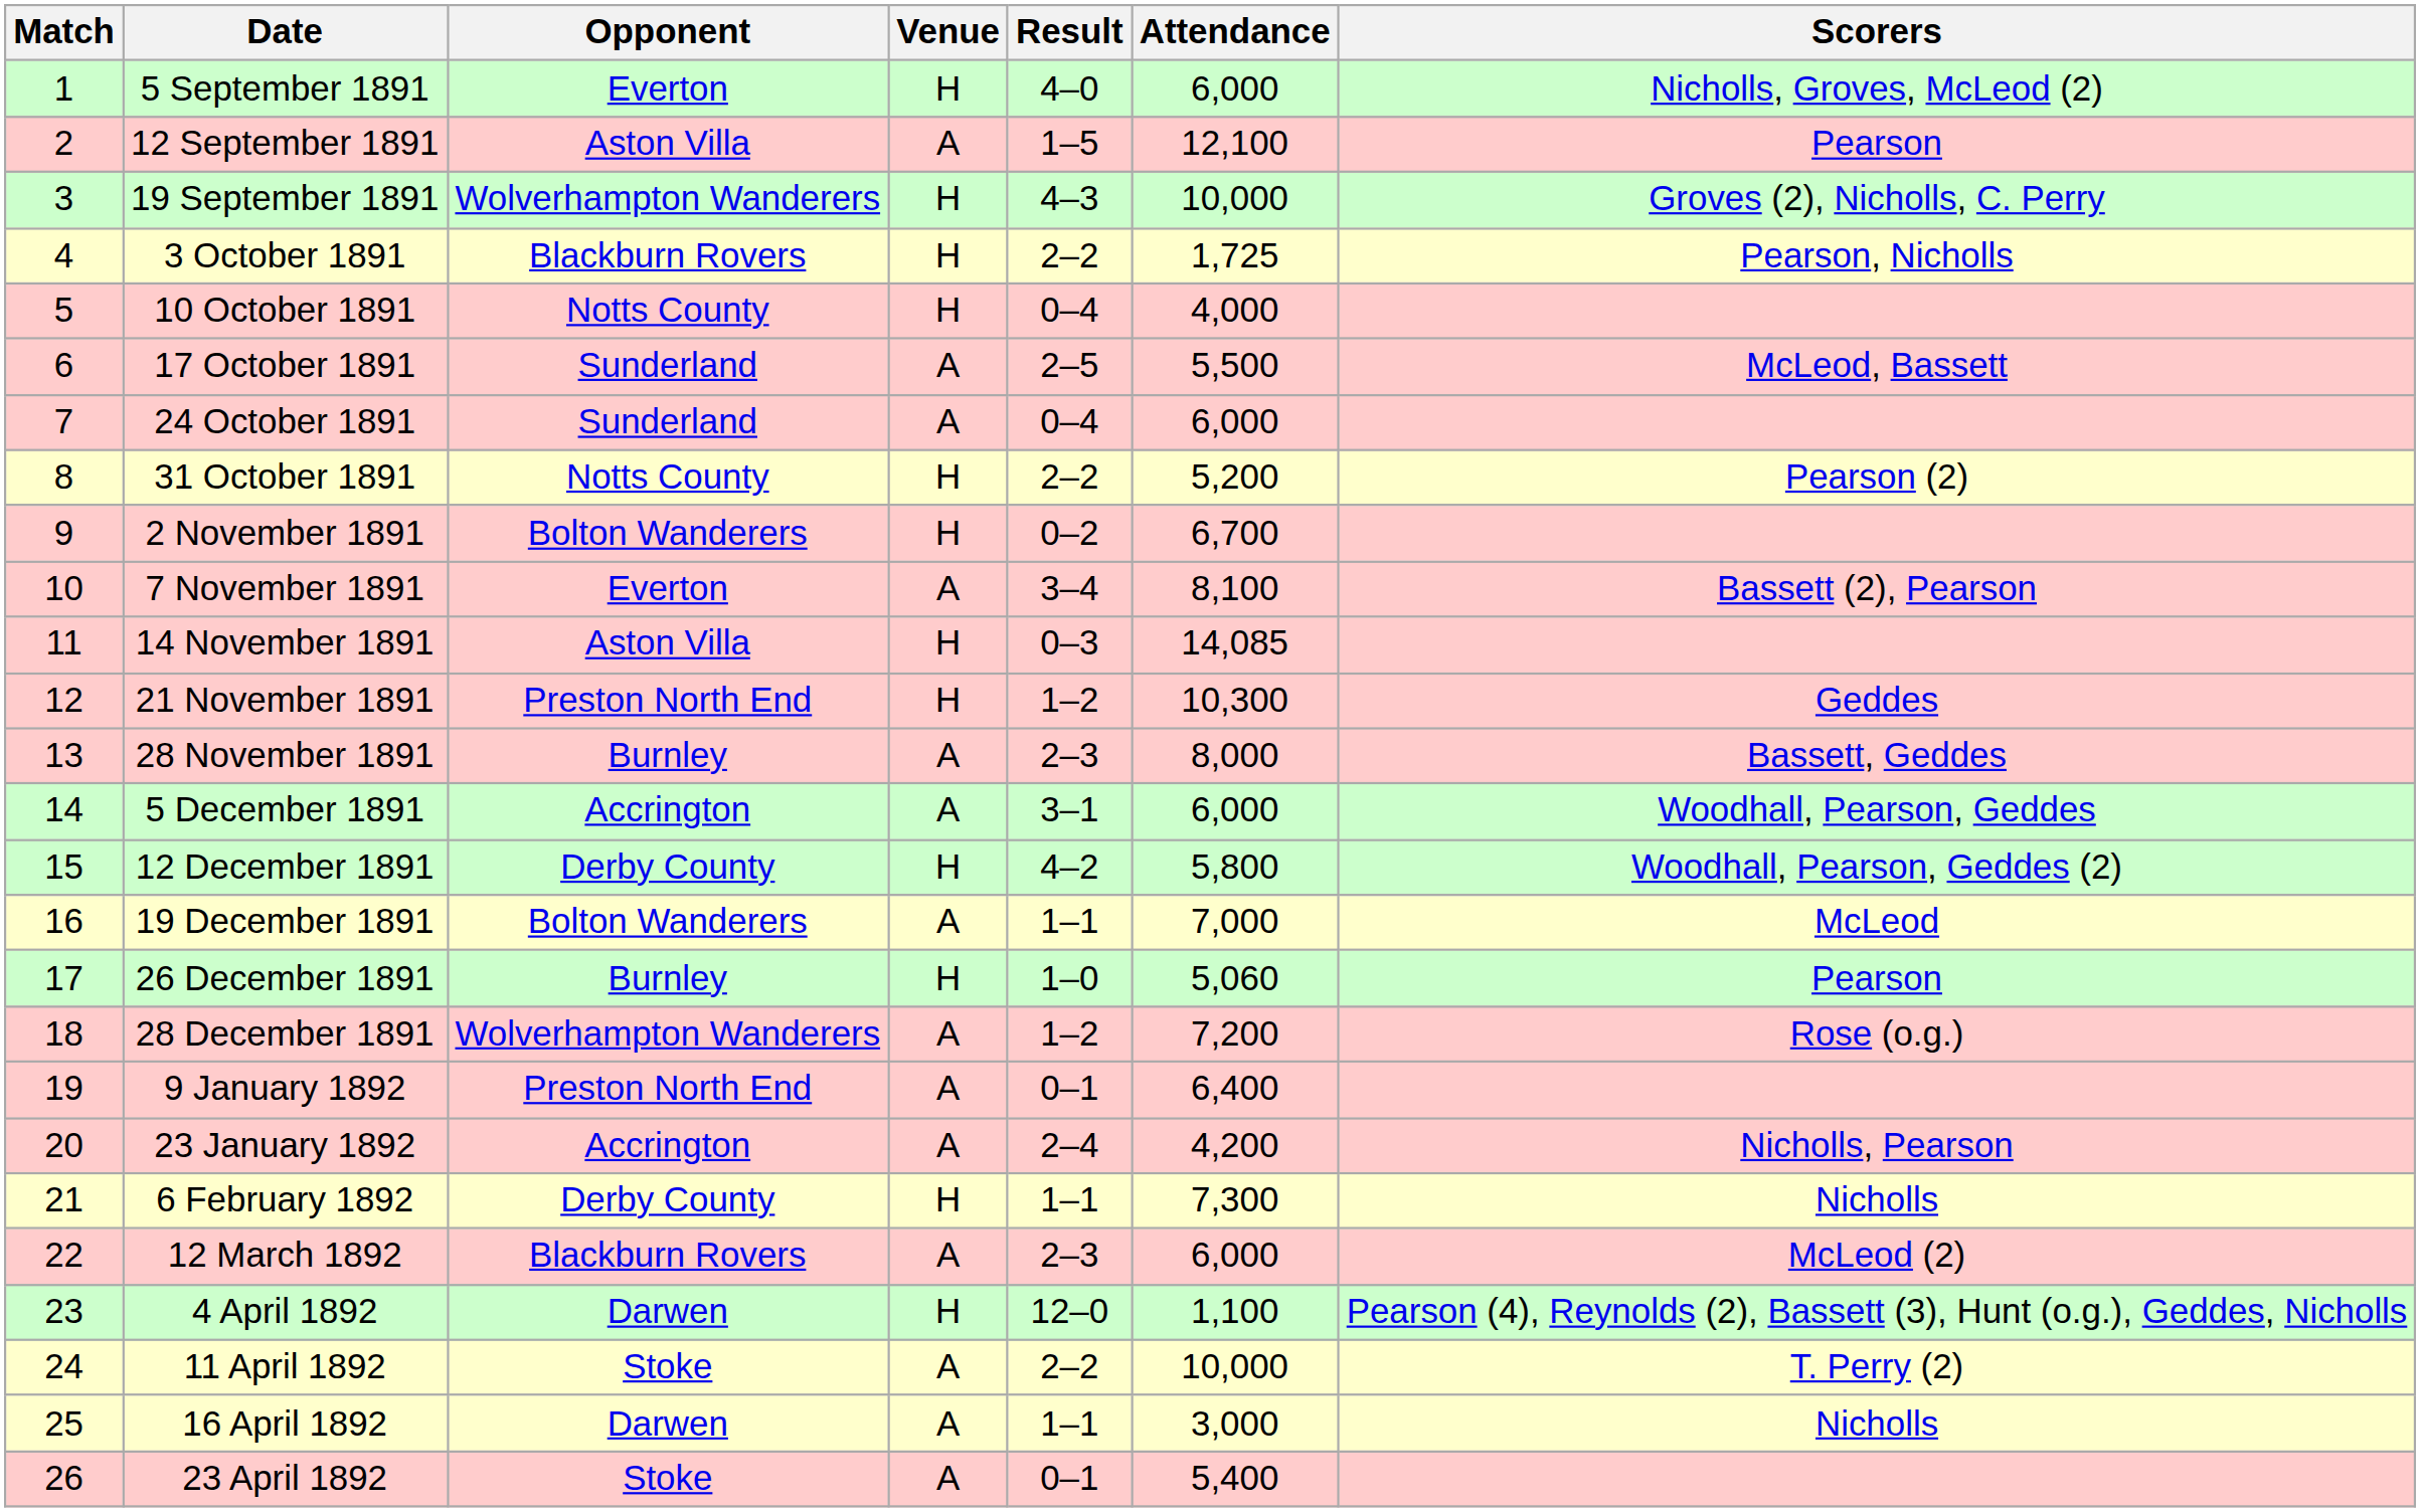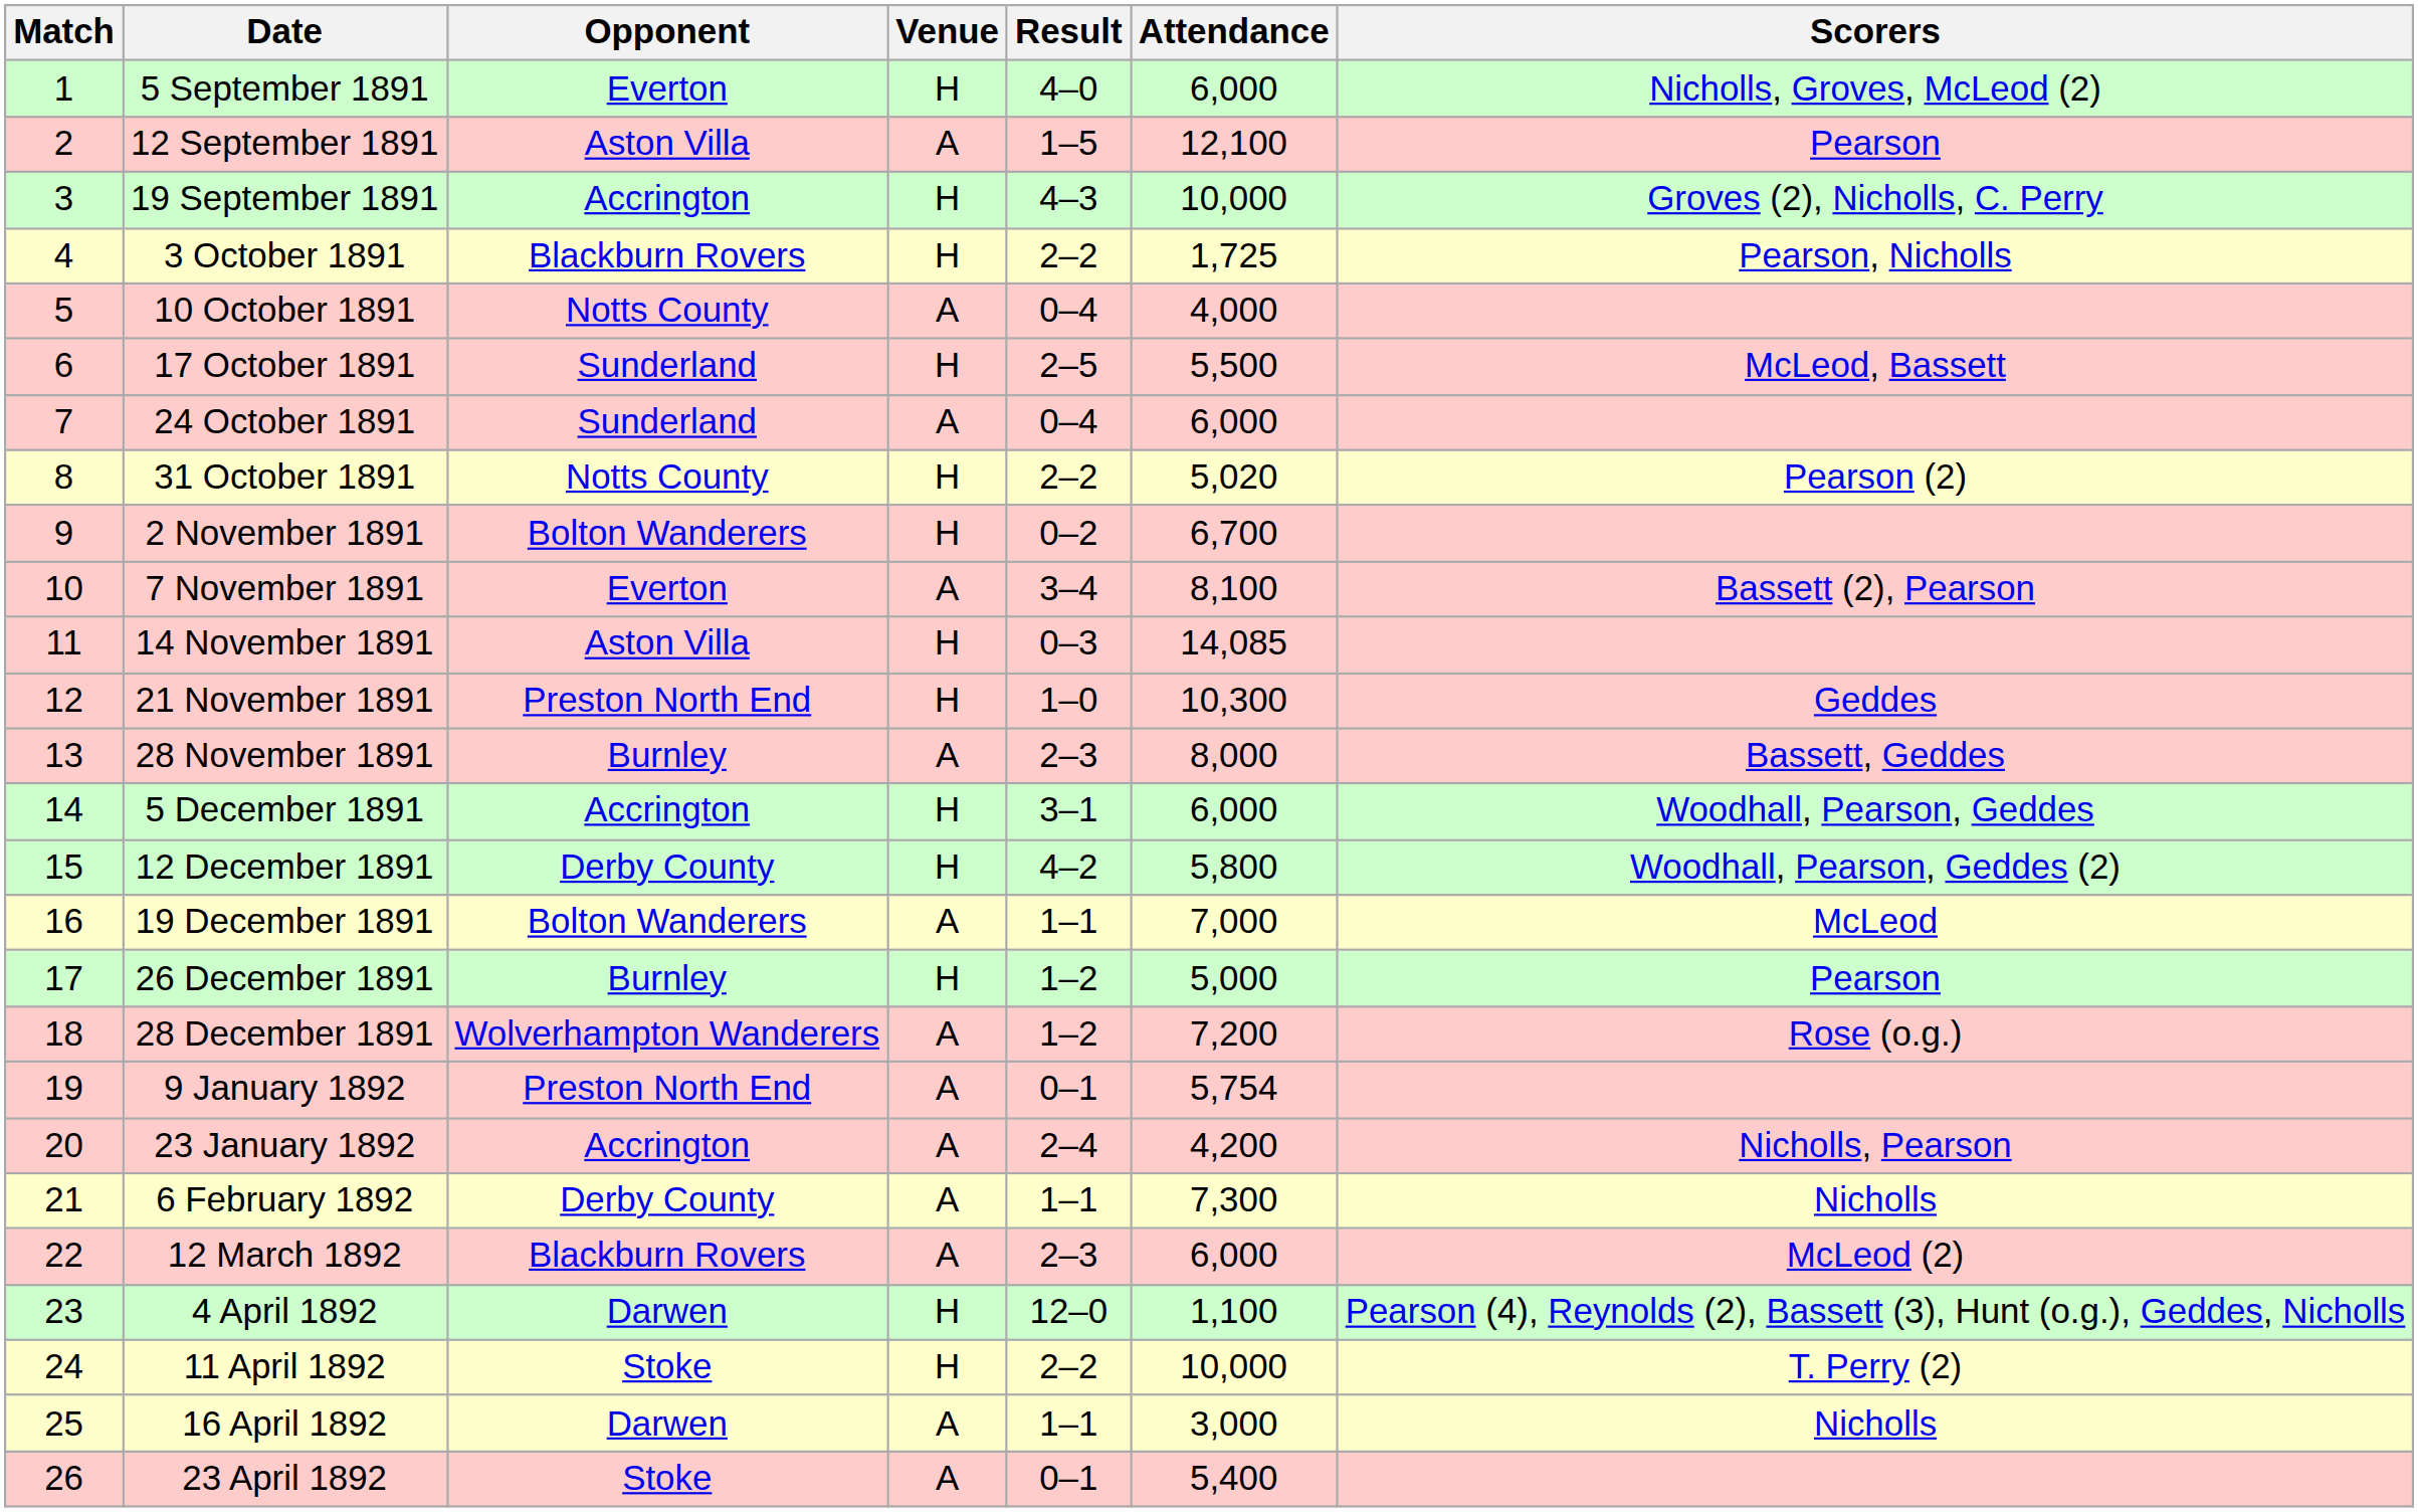19 September 1891 | Opponent: Wolverhampton Wanderers -> Accrington
10 October 1891 | Venue: H -> A
17 October 1891 | Venue: A -> H
31 October 1891 | Attendance: 5,200 -> 5,020
21 November 1891 | Result: 1–2 -> 1–0
5 December 1891 | Venue: A -> H
26 December 1891 | Result: 1–0 -> 1–2
26 December 1891 | Attendance: 5,060 -> 5,000
9 January 1892 | Attendance: 6,400 -> 5,754
6 February 1892 | Venue: H -> A
11 April 1892 | Venue: A -> H
